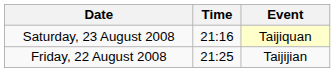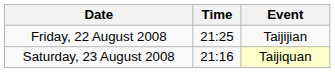rows swapped: Friday, 22 August 2008 <-> Saturday, 23 August 2008
